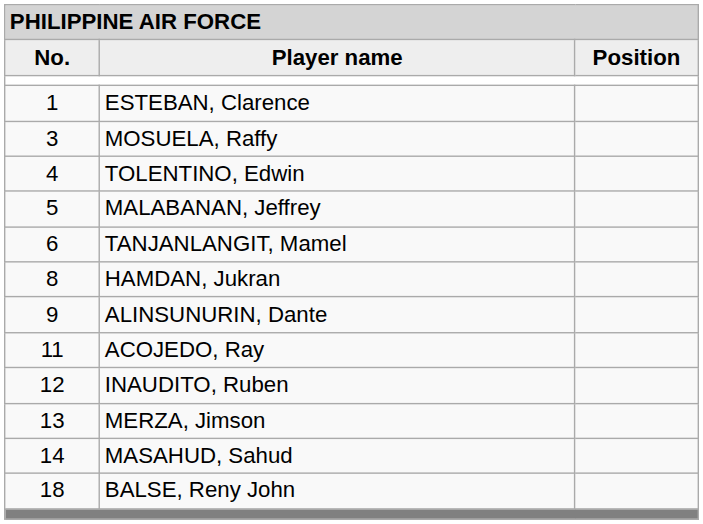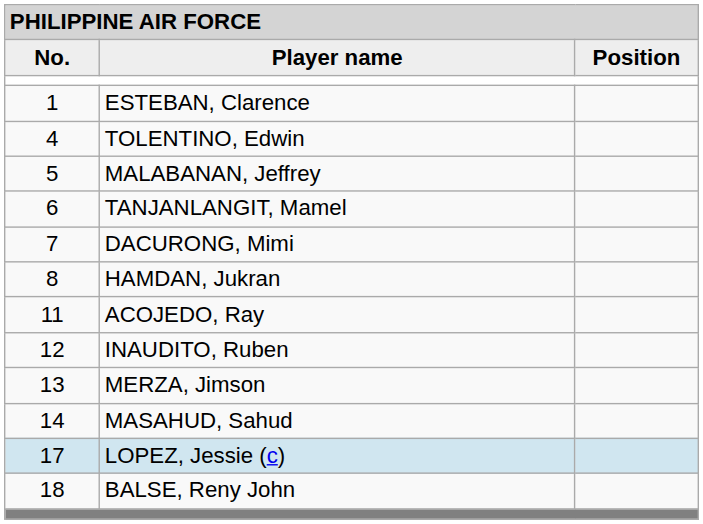- row: 3 | MOSUELA, Raffy
+ row: 7 | DACURONG, Mimi
- row: 9 | ALINSUNURIN, Dante
+ row: 17 | LOPEZ, Jessie (c)
